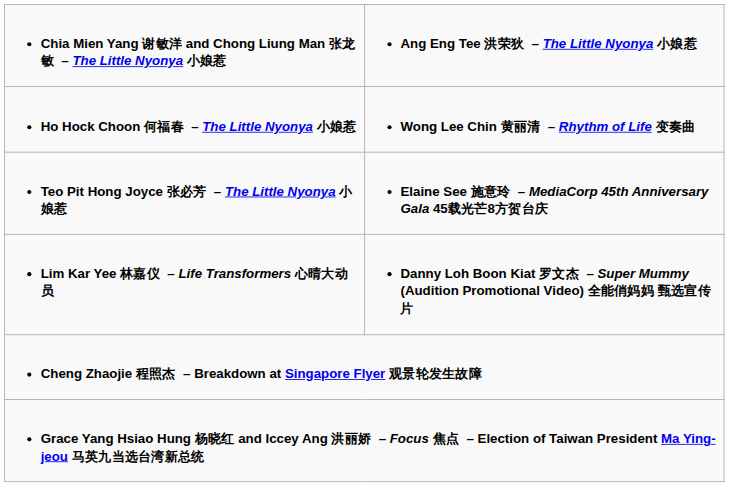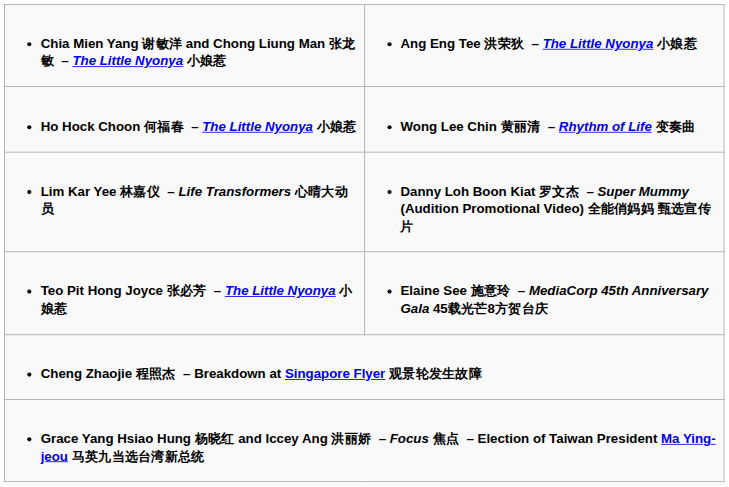rows swapped: Teo Pit Hong Joyce 张必芳 – The Little Nyonya 小娘惹 <-> Lim Kar Yee 林嘉仪 – Life Transformers 心晴大动员
